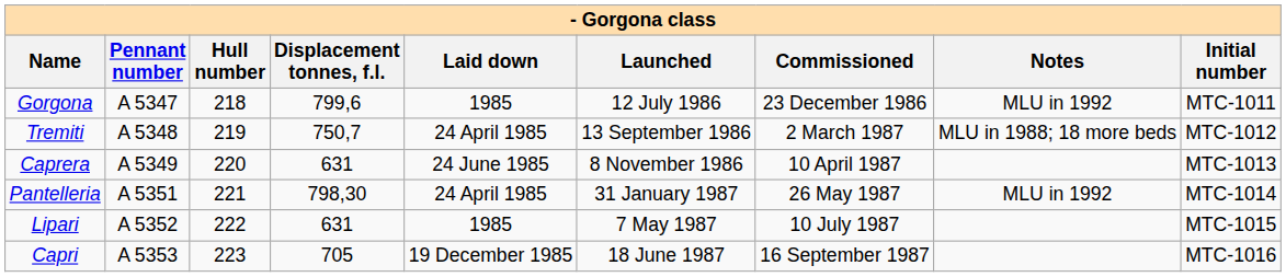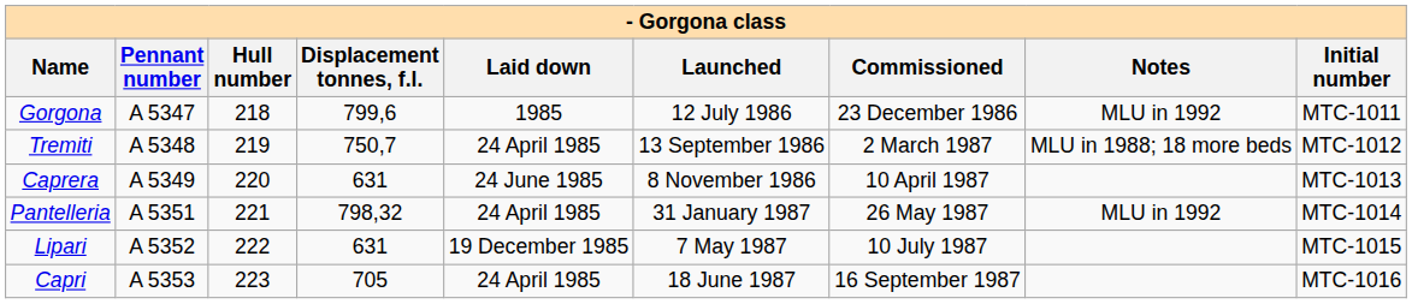Pantelleria | Displacement tonnes, f.l.: 798,30 -> 798,32
Lipari | Laid down: 1985 -> 19 December 1985
Capri | Laid down: 19 December 1985 -> 24 April 1985
